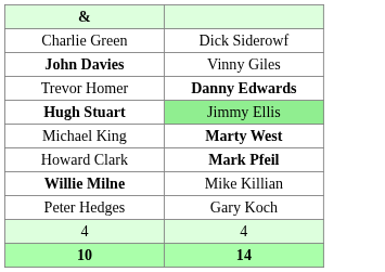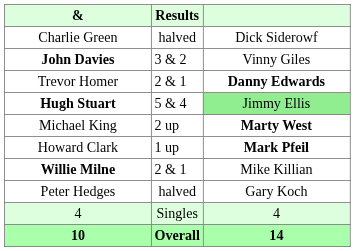+ column: Results | halved | 3 & 2 | 2 & 1 | 5 & 4 | 2 up | 1 up | 2 & 1 | halved | Singles | Overall
